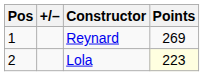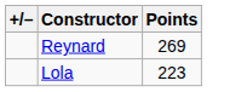- column: Pos | 1 | 2
Lola | Points: lightyellow background -> no background
